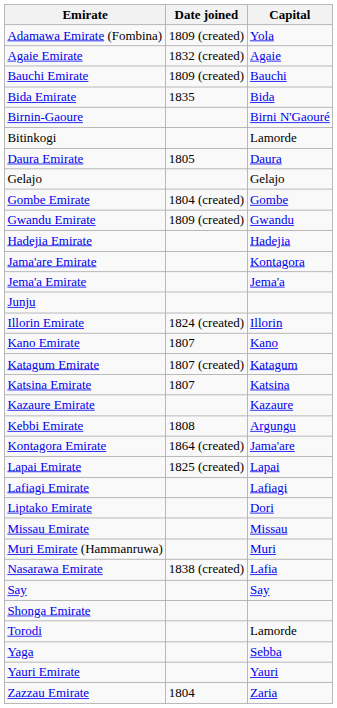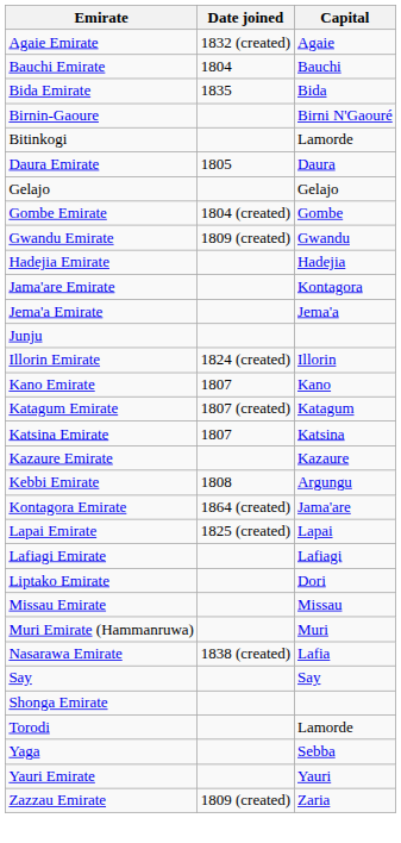- row: Adamawa Emirate (Fombina) | 1809 (created) | Yola
Bauchi Emirate | Date joined: 1809 (created) -> 1804
Zazzau Emirate | Date joined: 1804 -> 1809 (created)
